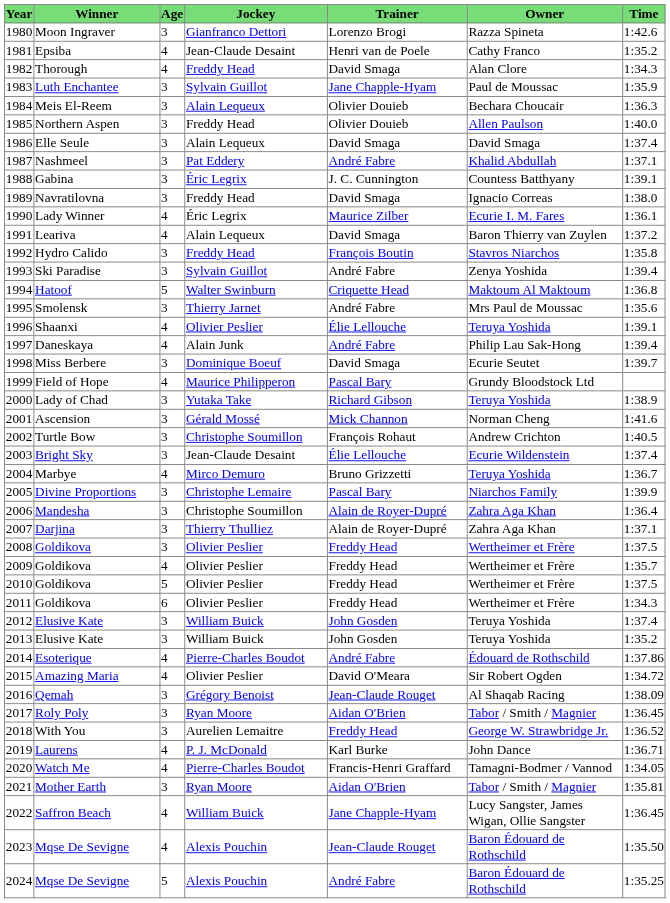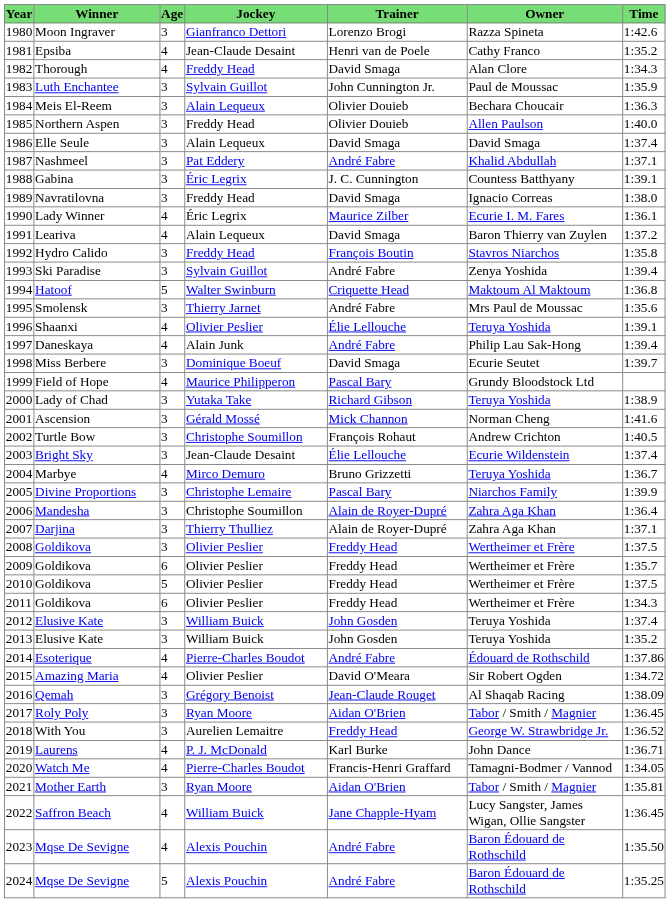1983 | Trainer: Jane Chapple-Hyam -> John Cunnington Jr.
2009 | Age: 4 -> 6
2023 | Trainer: Jean-Claude Rouget -> André Fabre
